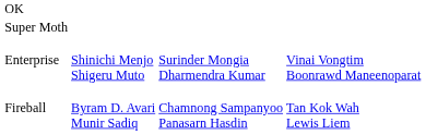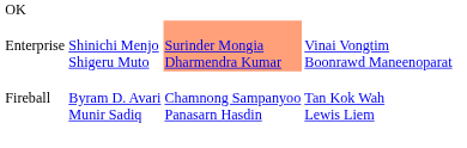- row: Super Moth
Enterprise | column 3: no background -> lightsalmon background
